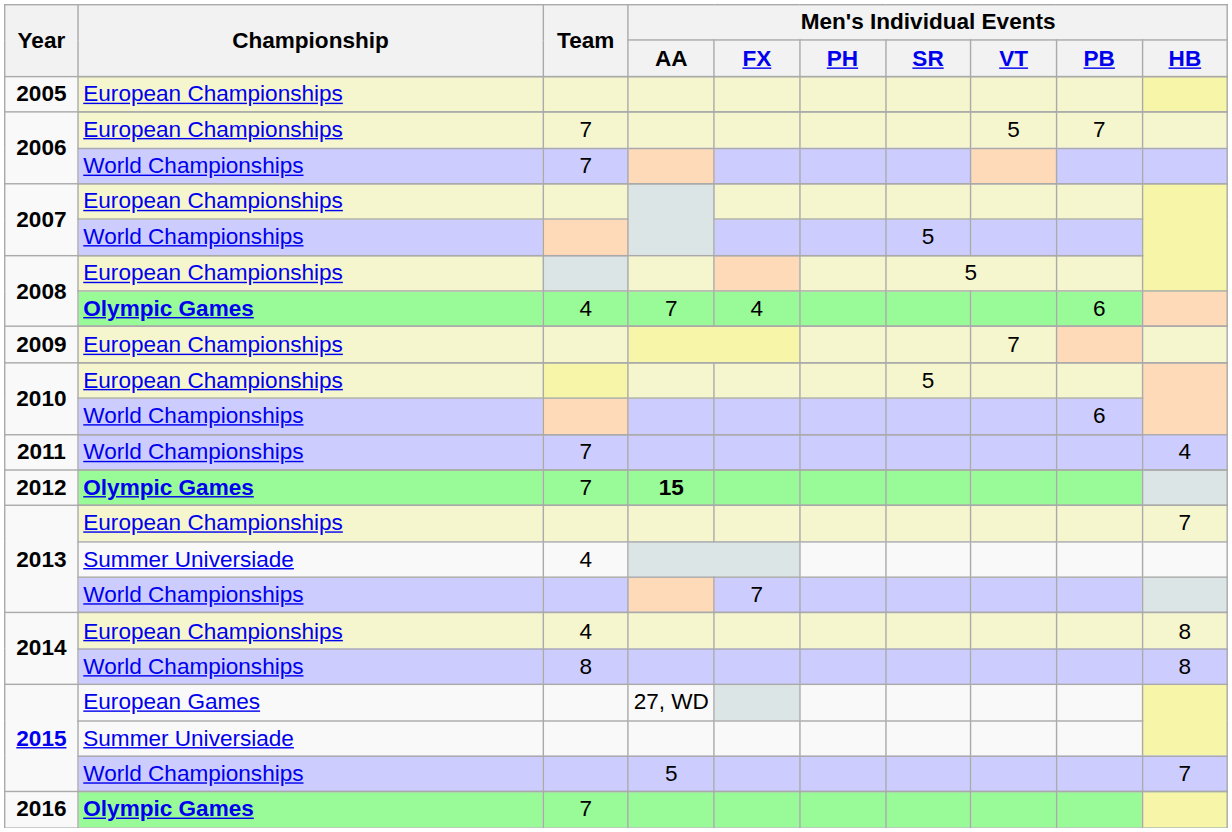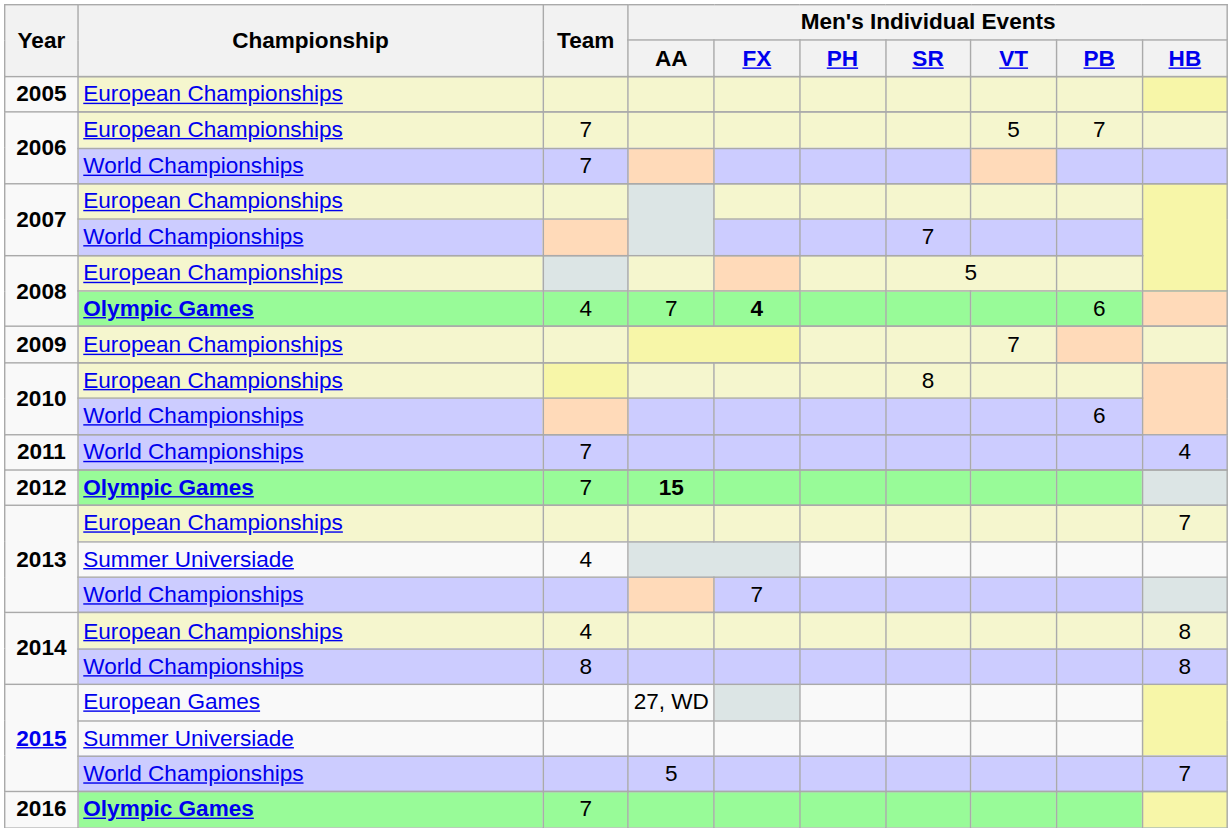2007 / World Championships | Men's Individual Events / SR: 5 -> 7
2008 / Olympic Games | Men's Individual Events / FX: normal -> bold
2010 / European Championships | Men's Individual Events / SR: 5 -> 8
